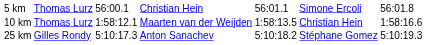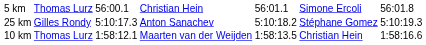rows swapped: 10 km <-> 25 km
